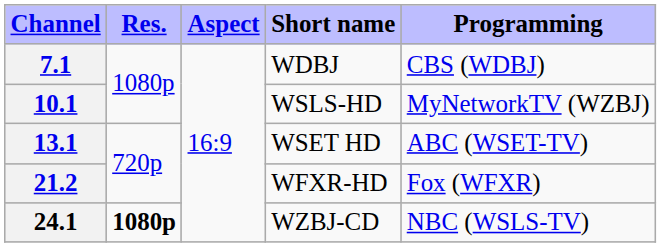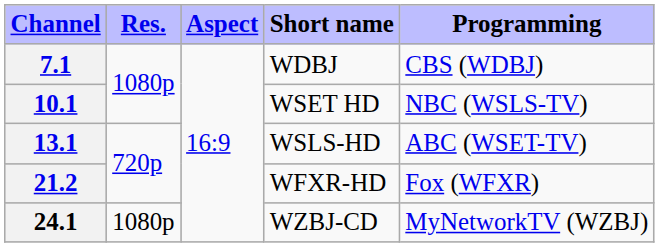10.1 | Short name: WSLS-HD -> WSET HD
10.1 | Programming: MyNetworkTV (WZBJ) -> NBC (WSLS-TV)
13.1 | Short name: WSET HD -> WSLS-HD
24.1 | Res.: bold -> normal
24.1 | Programming: NBC (WSLS-TV) -> MyNetworkTV (WZBJ)
